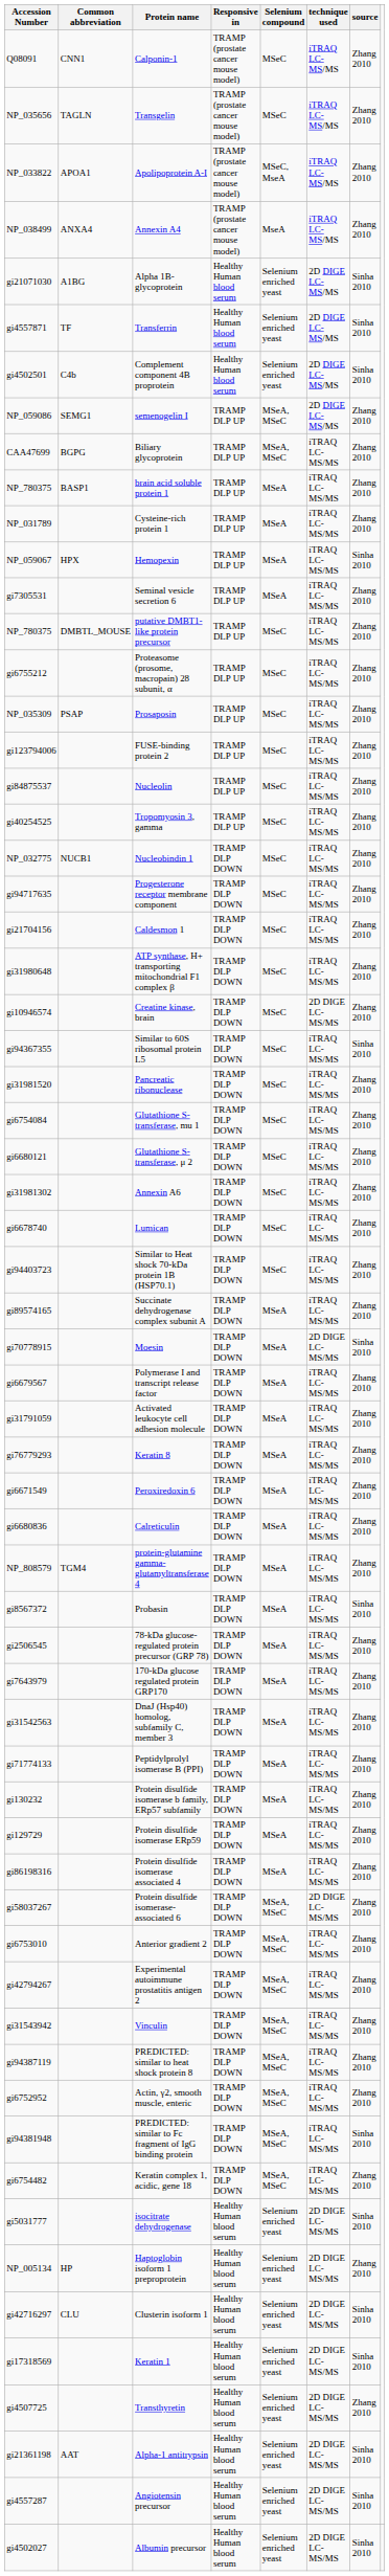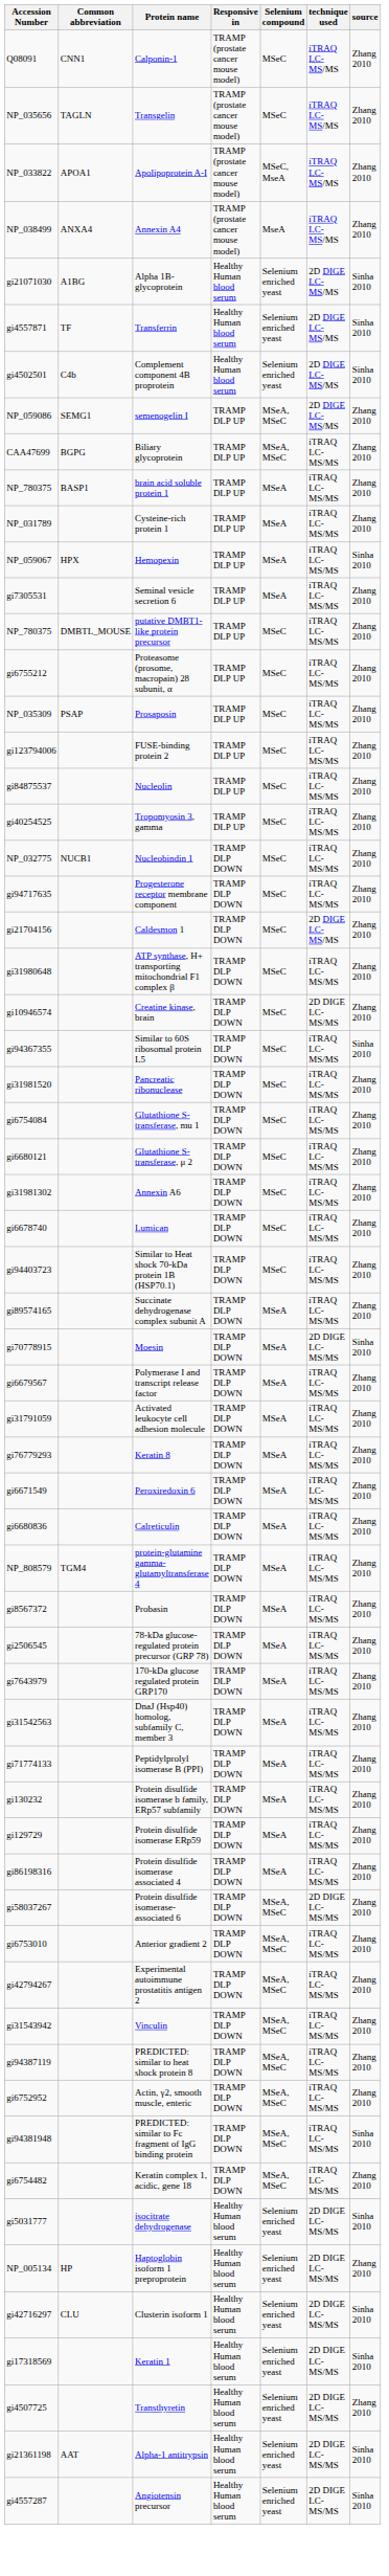Caldesmon 1 | technique used: iTRAQ LC-MS/MS -> 2D DIGE LC-MS/MS
Probasin | source: Sinha 2010 -> Zhang 2010
- row: gi4502027 | Albumin precursor | Healthy Human blood serum | Selenium enriched yeast | 2D DIGE LC-MS/MS | Sinha 2010
